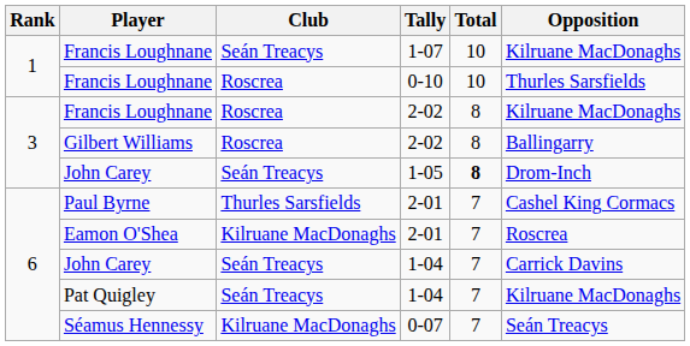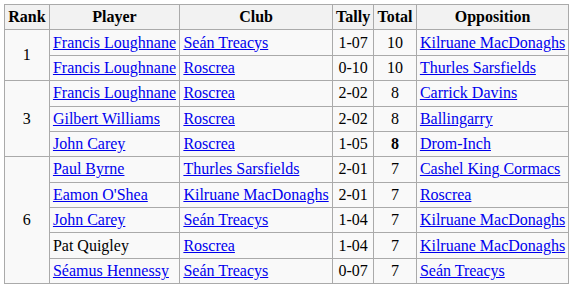Francis Loughnane / 2-02 | Opposition: Kilruane MacDonaghs -> Carrick Davins
John Carey / 1-05 | Club: Seán Treacys -> Roscrea
John Carey / 1-04 | Opposition: Carrick Davins -> Kilruane MacDonaghs
Pat Quigley | Club: Seán Treacys -> Roscrea
Séamus Hennessy | Club: Kilruane MacDonaghs -> Seán Treacys
